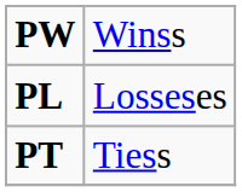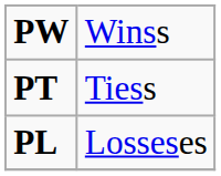rows swapped: PL <-> PT
